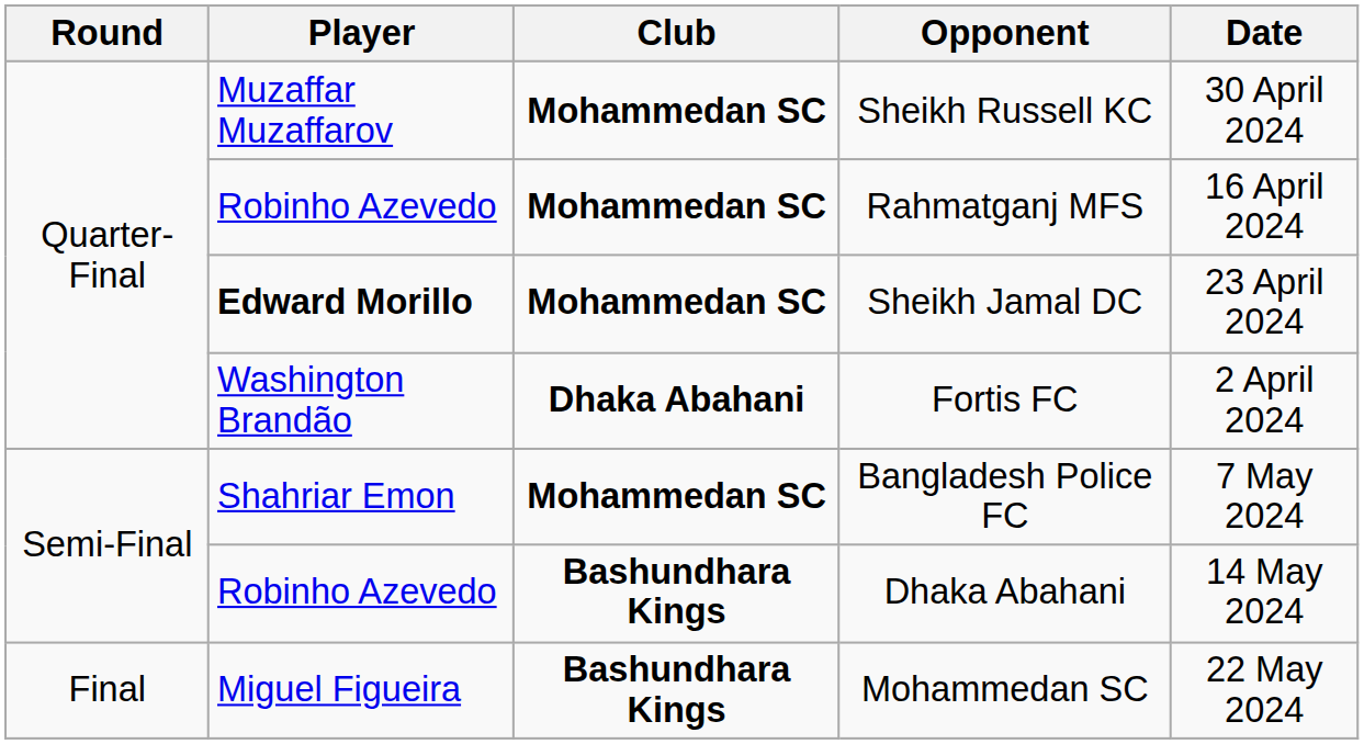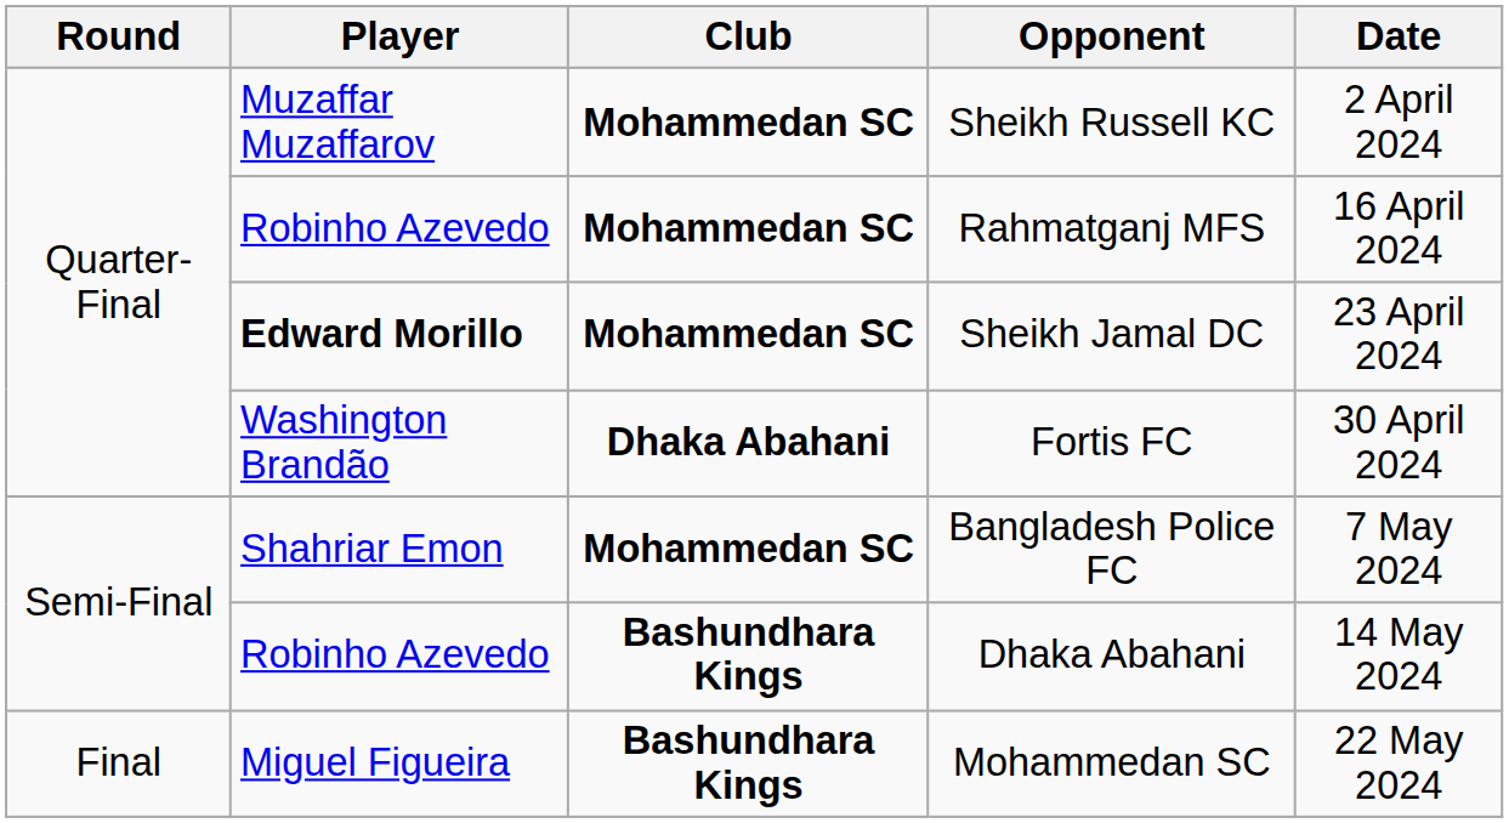Sheikh Russell KC | Date: 30 April 2024 -> 2 April 2024
Fortis FC | Date: 2 April 2024 -> 30 April 2024
